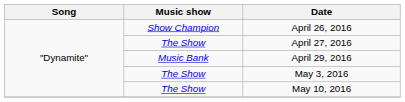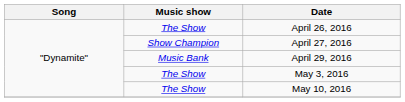April 26, 2016 | Music show: Show Champion -> The Show
April 27, 2016 | Music show: The Show -> Show Champion
